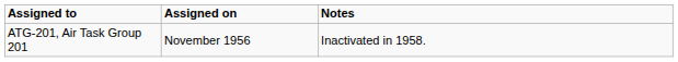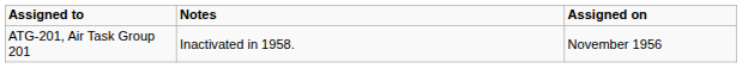columns swapped: Assigned on <-> Notes
